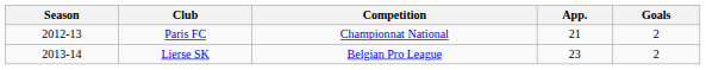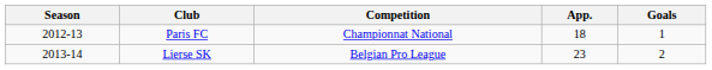Paris FC | App.: 21 -> 18
Paris FC | Goals: 2 -> 1
